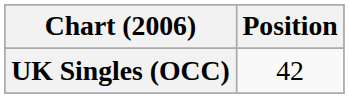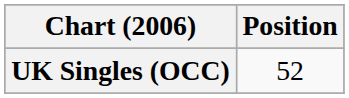UK Singles (OCC) | Position: 42 -> 52
